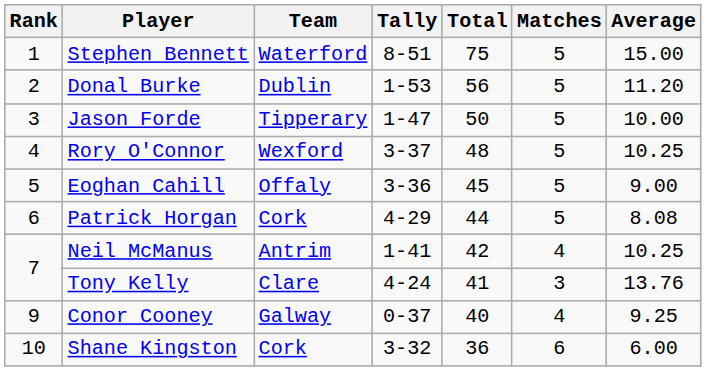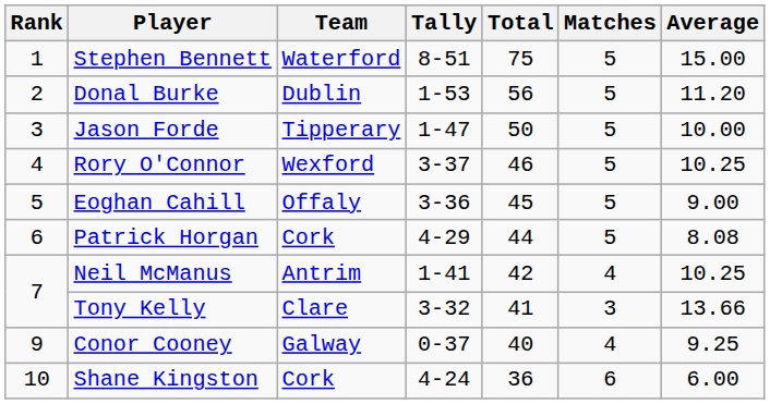Rory O'Connor | Total: 48 -> 46
Tony Kelly | Tally: 4-24 -> 3-32
Tony Kelly | Average: 13.76 -> 13.66
Shane Kingston | Tally: 3-32 -> 4-24
